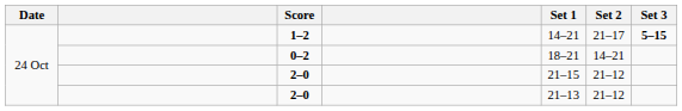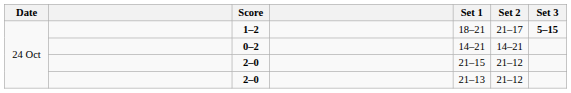1–2 | Set 1: 14–21 -> 18–21
0–2 | Set 1: 18–21 -> 14–21
